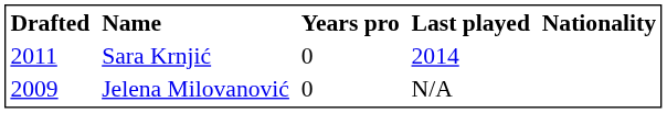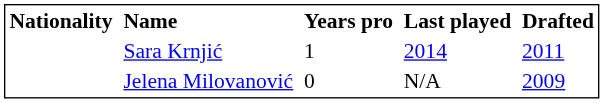columns swapped: Nationality <-> Drafted
Sara Krnjić | Years pro: 0 -> 1
